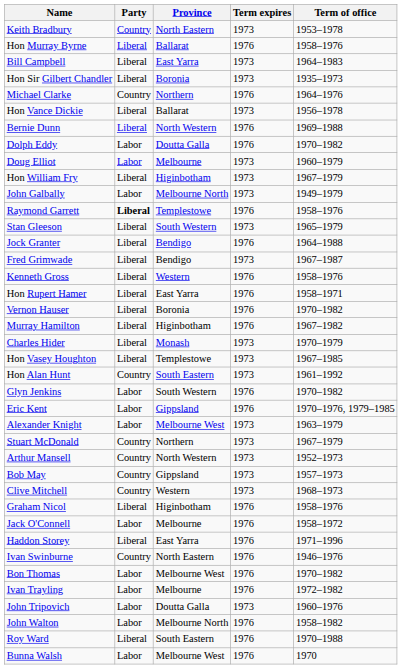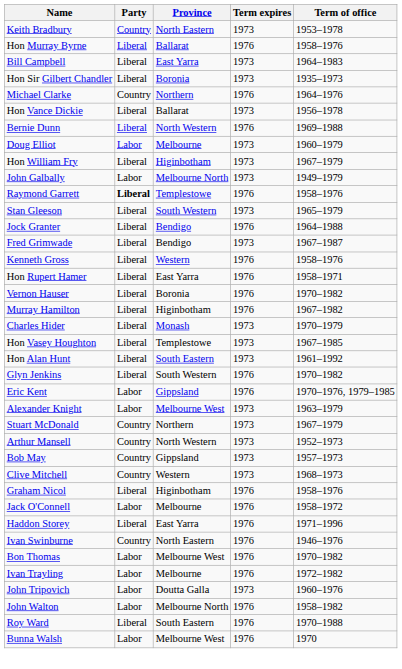- row: Dolph Eddy | Labor | Doutta Galla | 1976 | 1970–1982
Hon Alan Hunt | Party: Country -> Liberal
Glyn Jenkins | Party: Labor -> Liberal
